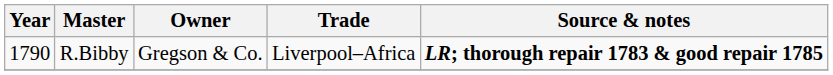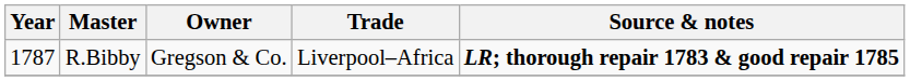R.Bibby | Year: 1790 -> 1787
